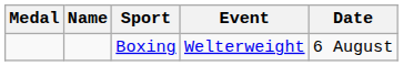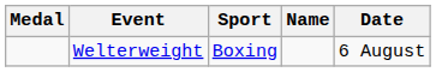columns swapped: Name <-> Event
